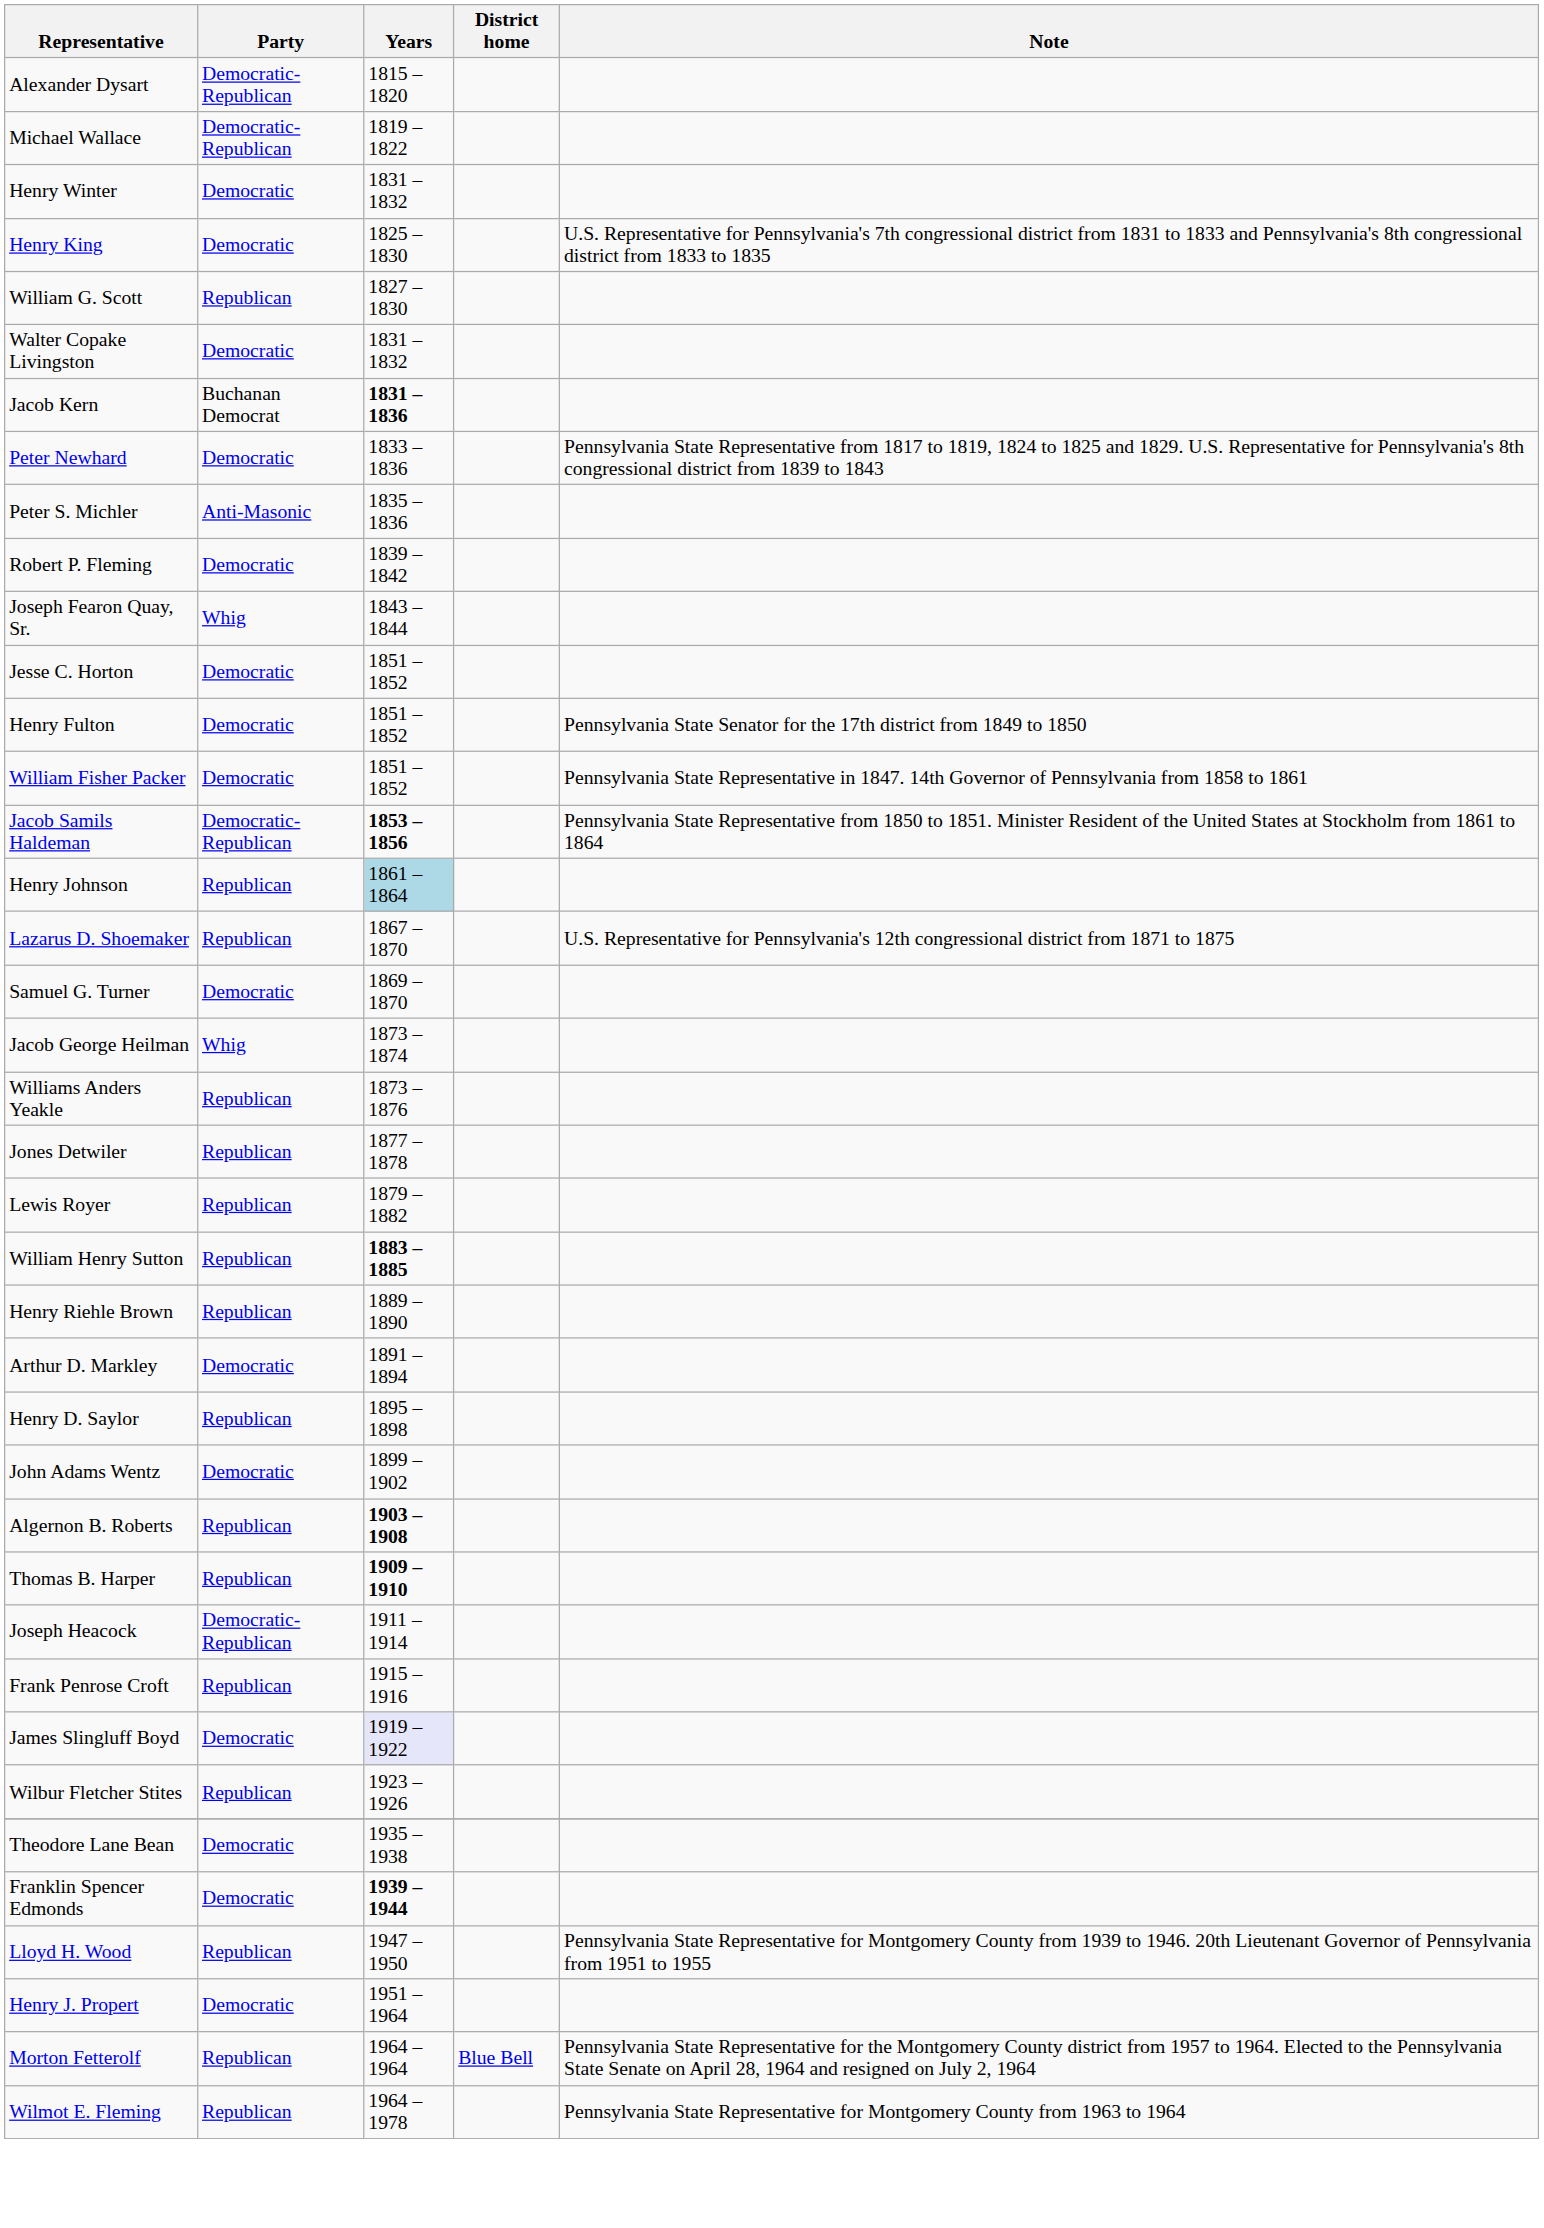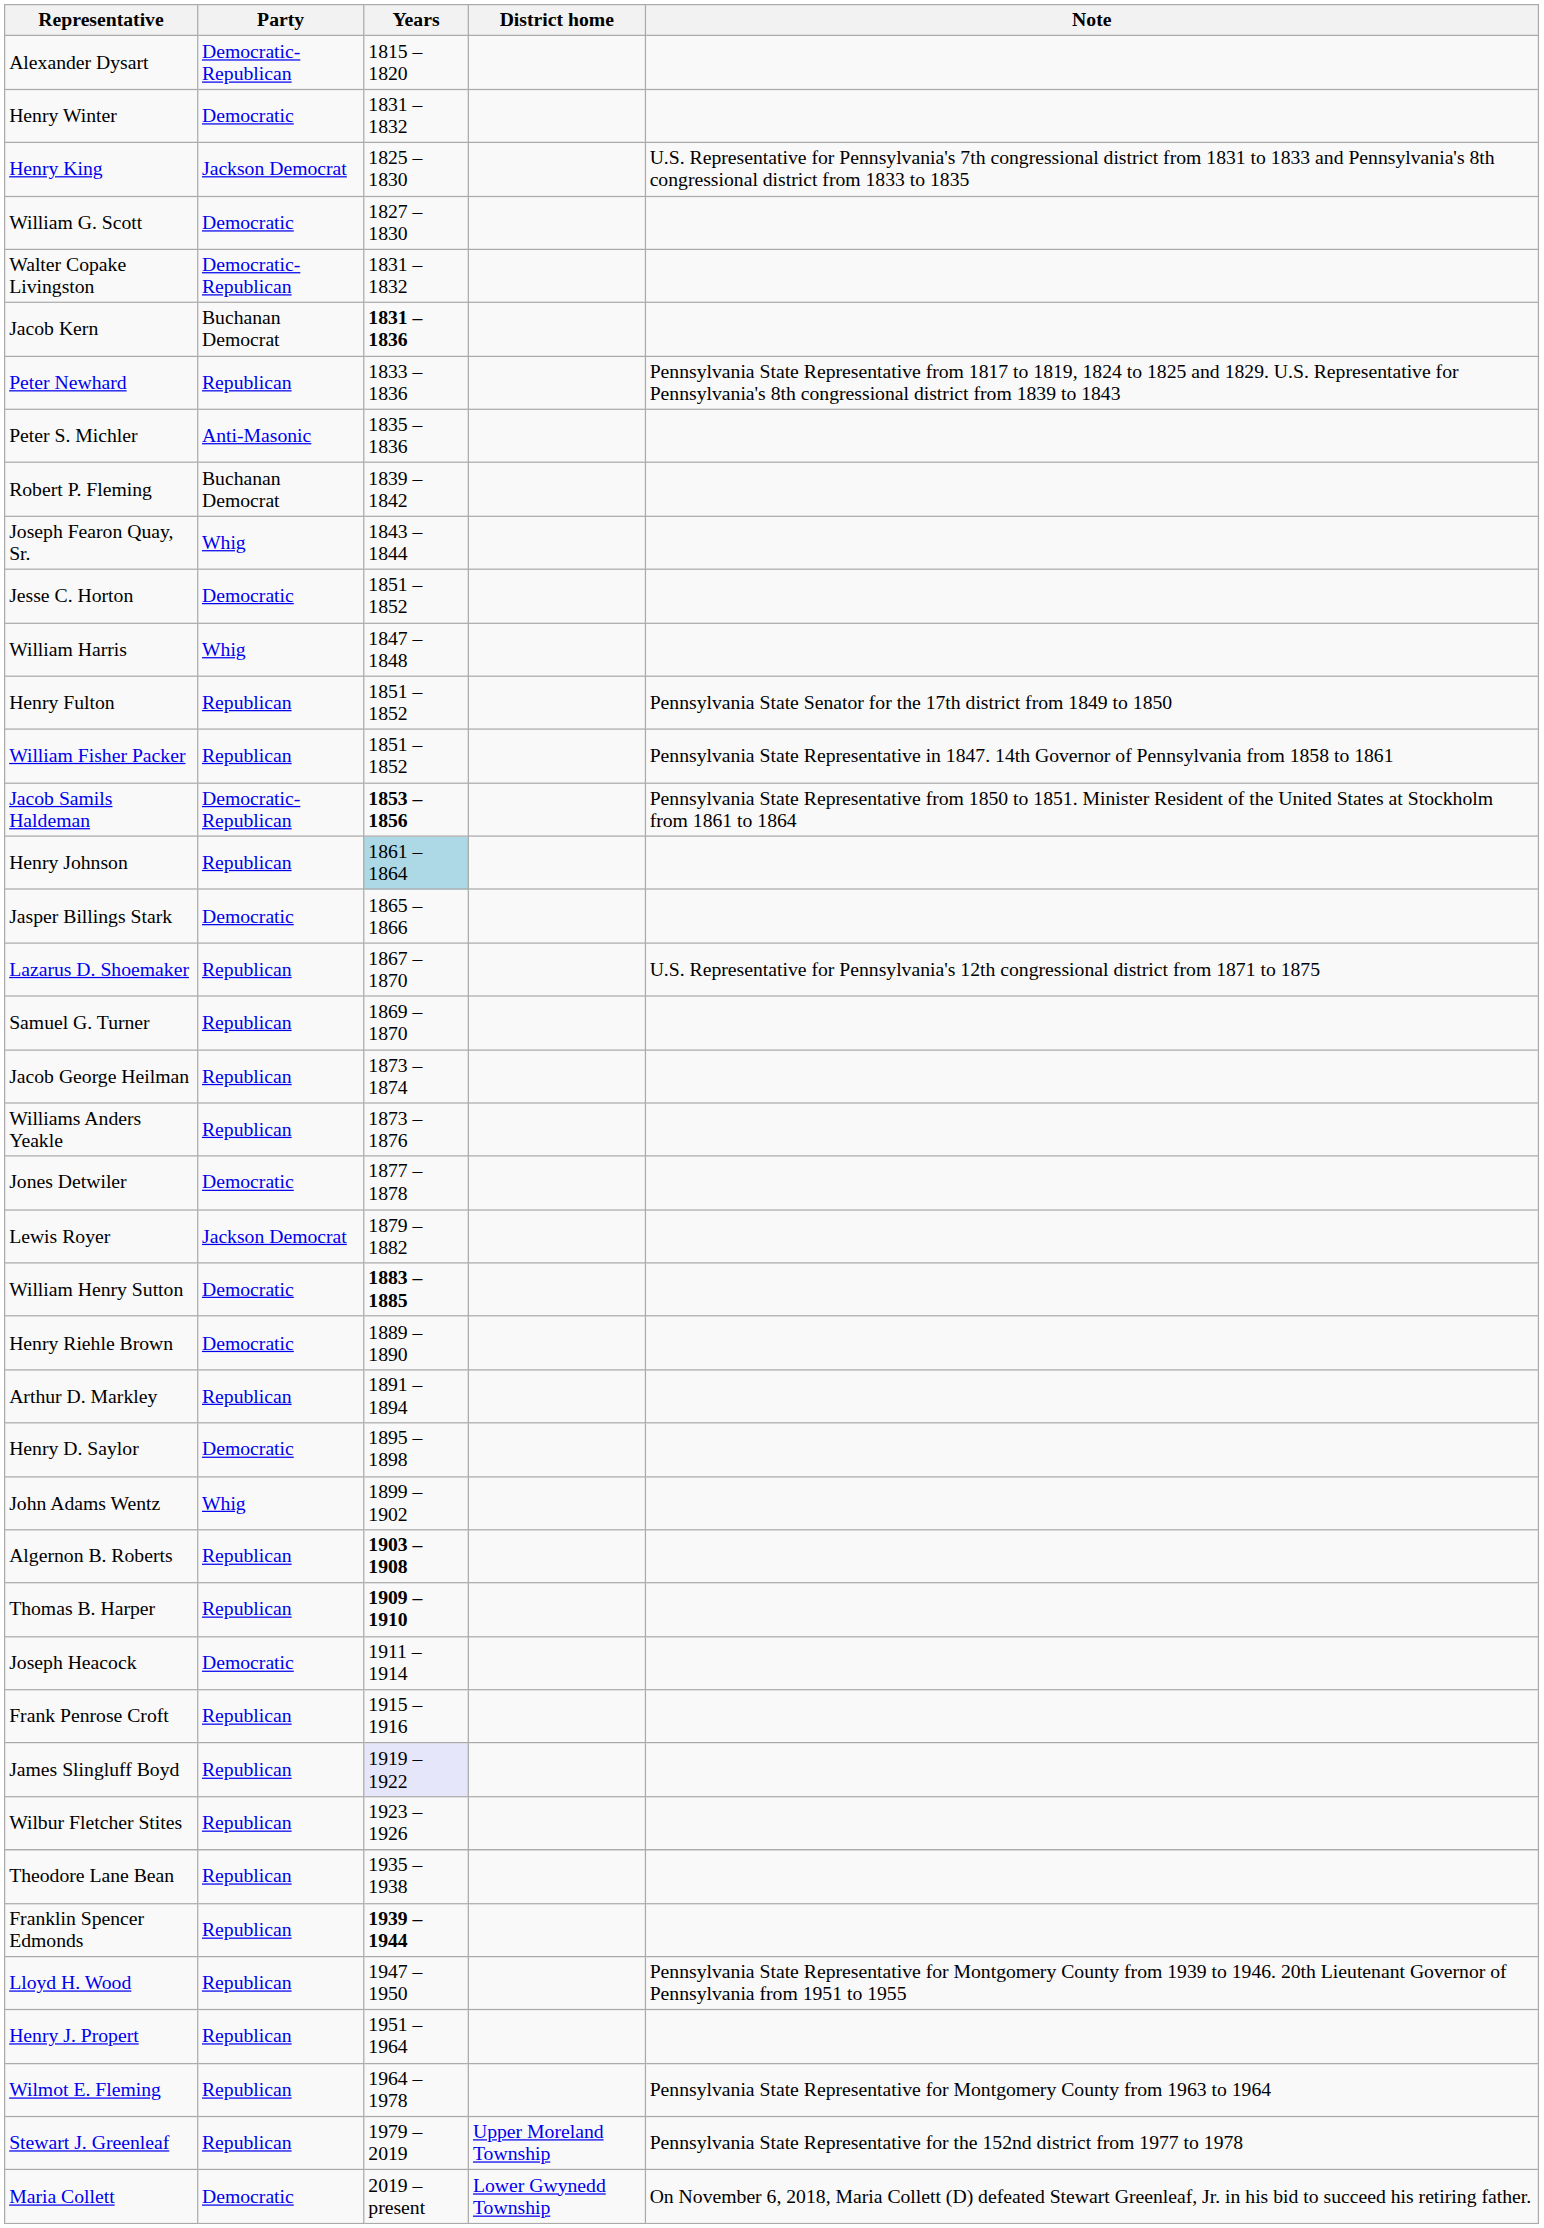- row: Michael Wallace | Democratic-Republican | 1819 – 1822
Henry King | Party: Democratic -> Jackson Democrat
William G. Scott | Party: Republican -> Democratic
Walter Copake Livingston | Party: Democratic -> Democratic-Republican
Peter Newhard | Party: Democratic -> Republican
Robert P. Fleming | Party: Democratic -> Buchanan Democrat
+ row: William Harris | Whig | 1847 – 1848
Henry Fulton | Party: Democratic -> Republican
William Fisher Packer | Party: Democratic -> Republican
+ row: Jasper Billings Stark | Democratic | 1865 – 1866
Samuel G. Turner | Party: Democratic -> Republican
Jacob George Heilman | Party: Whig -> Republican
Jones Detwiler | Party: Republican -> Democratic
Lewis Royer | Party: Republican -> Jackson Democrat
William Henry Sutton | Party: Republican -> Democratic
Henry Riehle Brown | Party: Republican -> Democratic
Arthur D. Markley | Party: Democratic -> Republican
Henry D. Saylor | Party: Republican -> Democratic
John Adams Wentz | Party: Democratic -> Whig
Joseph Heacock | Party: Democratic-Republican -> Democratic
James Slingluff Boyd | Party: Democratic -> Republican
Theodore Lane Bean | Party: Democratic -> Republican
Franklin Spencer Edmonds | Party: Democratic -> Republican
Henry J. Propert | Party: Democratic -> Republican
- row: Morton Fetterolf | Republican | 1964 – 1964 | Blue Bell | Pennsylvania State Representative for the Montgomery County district from 1957 to 1964. Elected to the Pennsylvania State Senate on April 28, 1964 and resigned on July 2, 1964
+ row: Stewart J. Greenleaf | Republican | 1979 – 2019 | Upper Moreland Township | Pennsylvania State Representative for the 152nd district from 1977 to 1978
+ row: Maria Collett | Democratic | 2019 – present | Lower Gwynedd Township | On November 6, 2018, Maria Collett (D) defeated Stewart Greenleaf, Jr. in his bid to succeed his retiring father.
